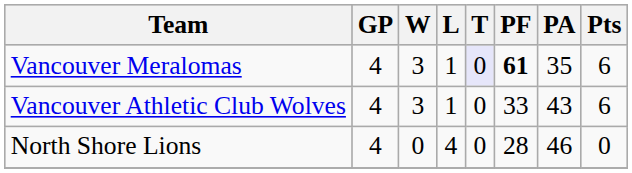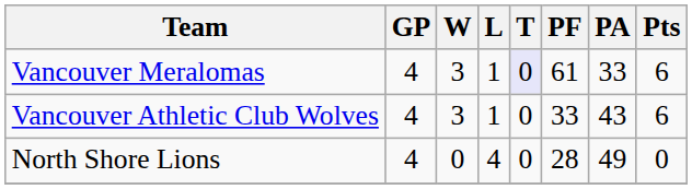Vancouver Meralomas | PF: bold -> normal
Vancouver Meralomas | PA: 35 -> 33
North Shore Lions | PA: 46 -> 49
